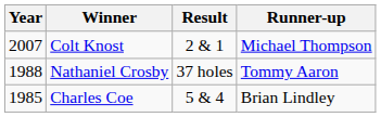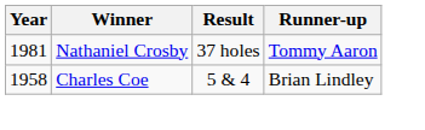- row: 2007 | Colt Knost | 2 & 1 | Michael Thompson
Nathaniel Crosby | Year: 1988 -> 1981
Charles Coe | Year: 1985 -> 1958
